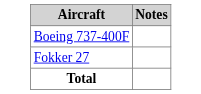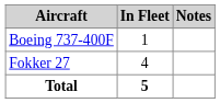+ column: In Fleet | 1 | 4 | 5
